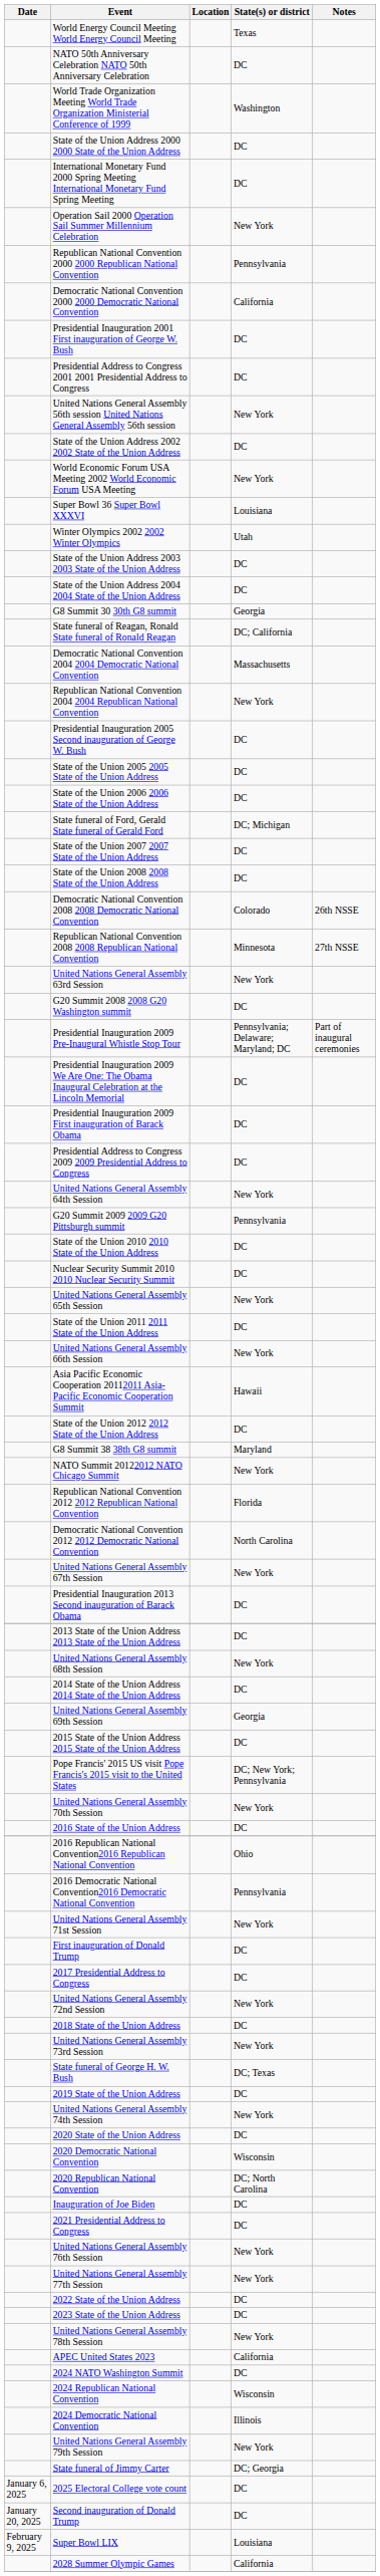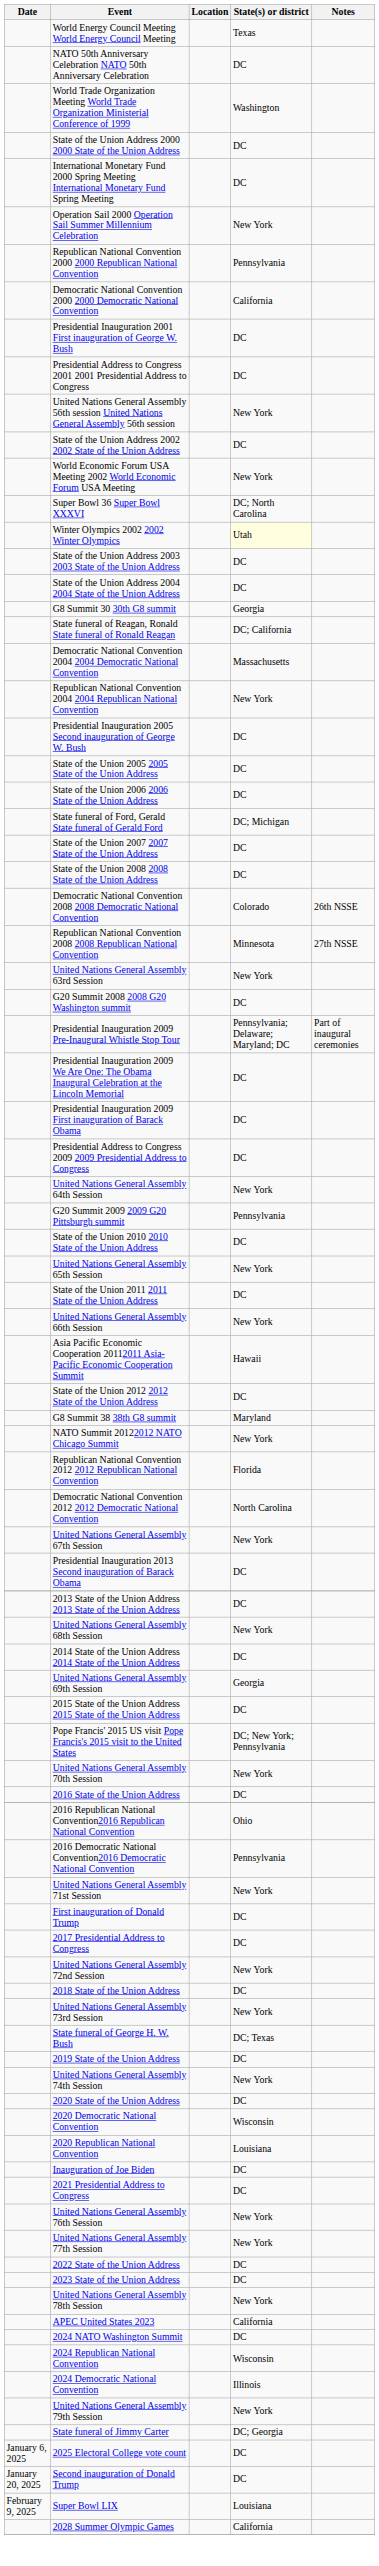Super Bowl 36 Super Bowl XXXVI | State(s) or district: Louisiana -> DC; North Carolina
Winter Olympics 2002 2002 Winter Olympics | State(s) or district: no background -> lightyellow background
- row: Nuclear Security Summit 2010 2010 Nuclear Security Summit | DC
2020 Republican National Convention | State(s) or district: DC; North Carolina -> Louisiana
